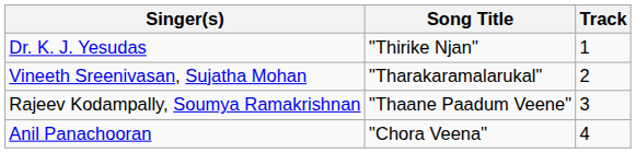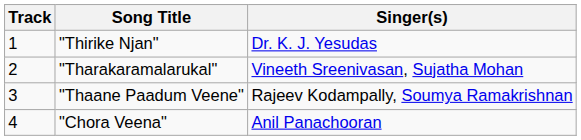columns swapped: Track <-> Singer(s)
